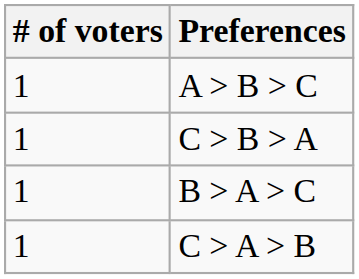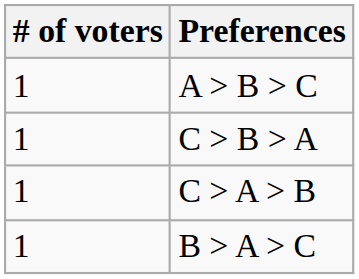rows swapped: B > A > C <-> C > A > B
